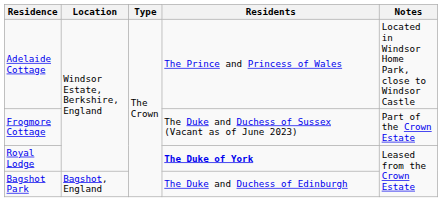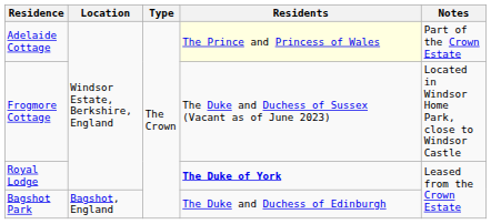Adelaide Cottage | Residents: no background -> lightyellow background
Adelaide Cottage | Notes: Located in Windsor Home Park, close to Windsor Castle -> Part of the Crown Estate
Frogmore Cottage | Notes: Part of the Crown Estate -> Located in Windsor Home Park, close to Windsor Castle
